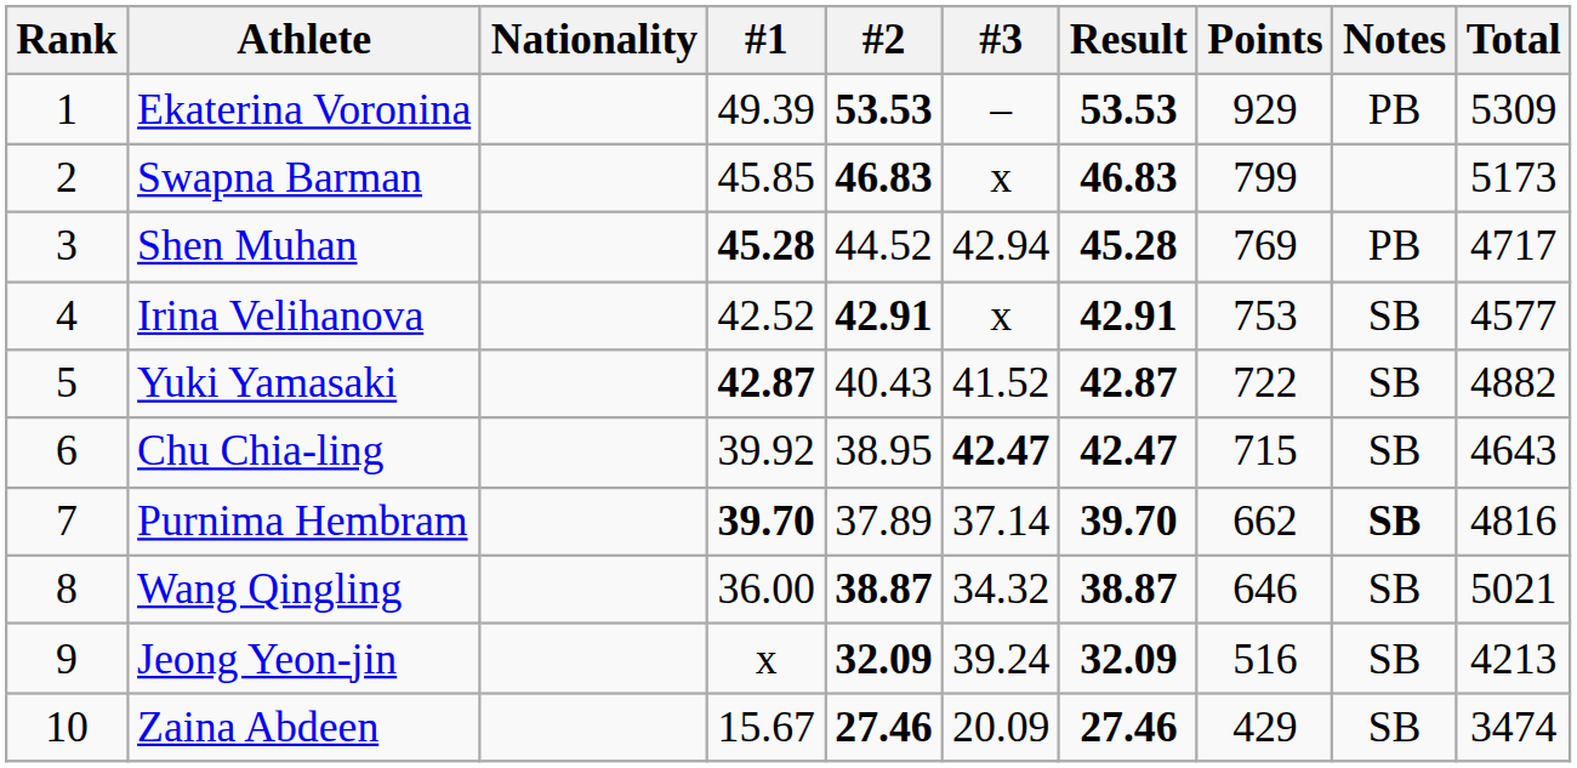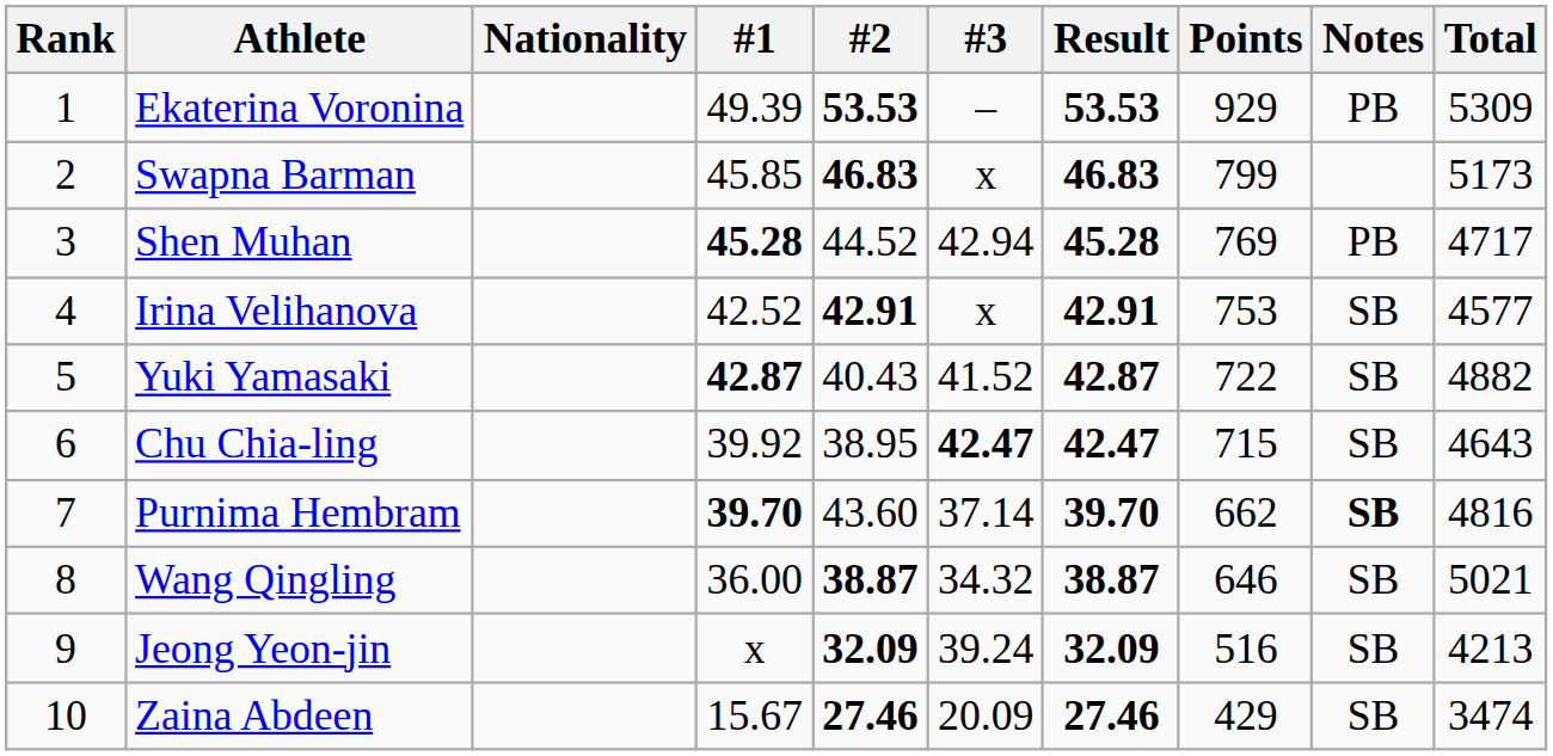Purnima Hembram | #2: 37.89 -> 43.60
